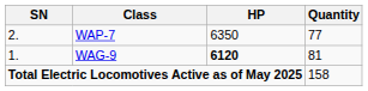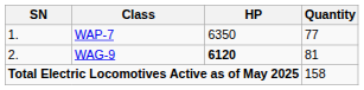WAP-7 | SN: 2. -> 1.
WAG-9 | SN: 1. -> 2.
